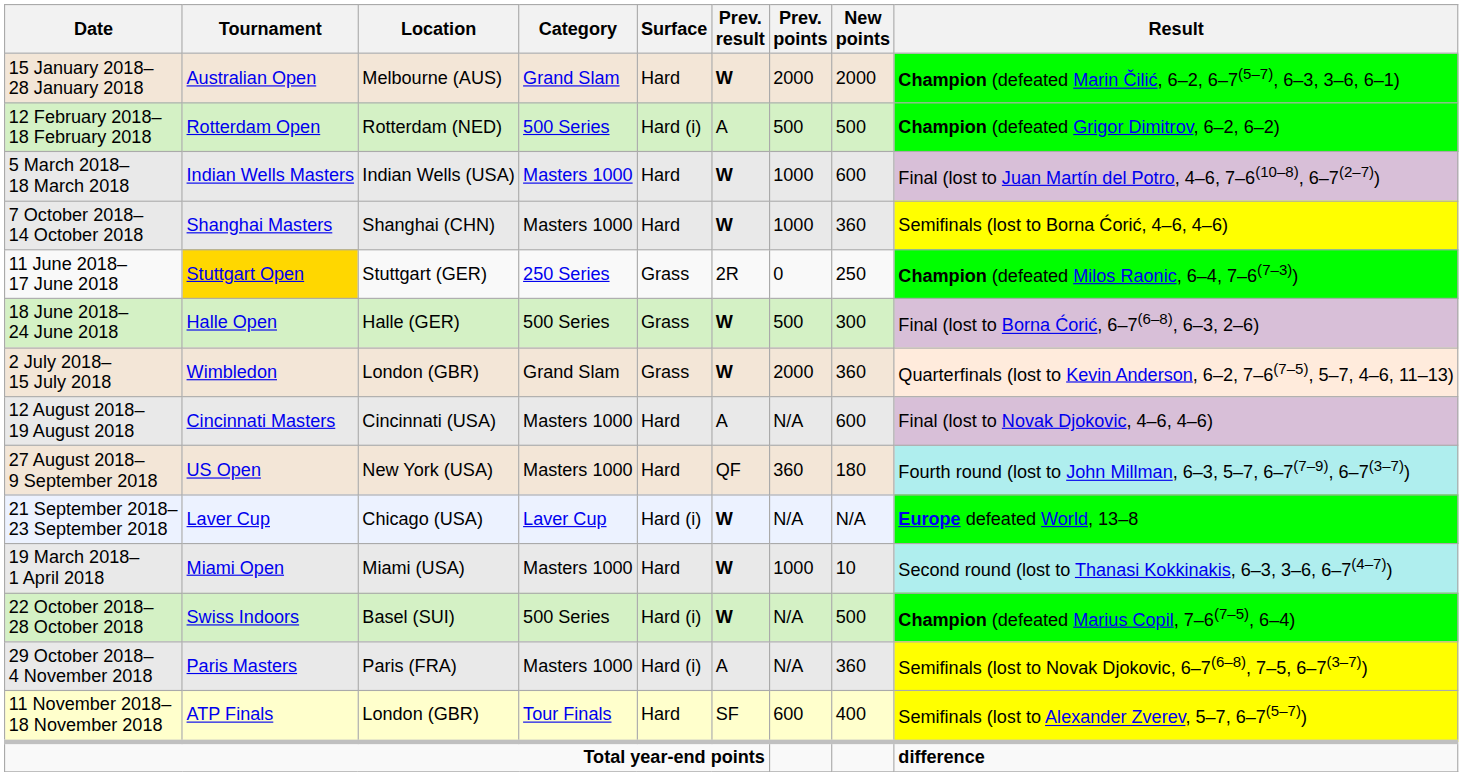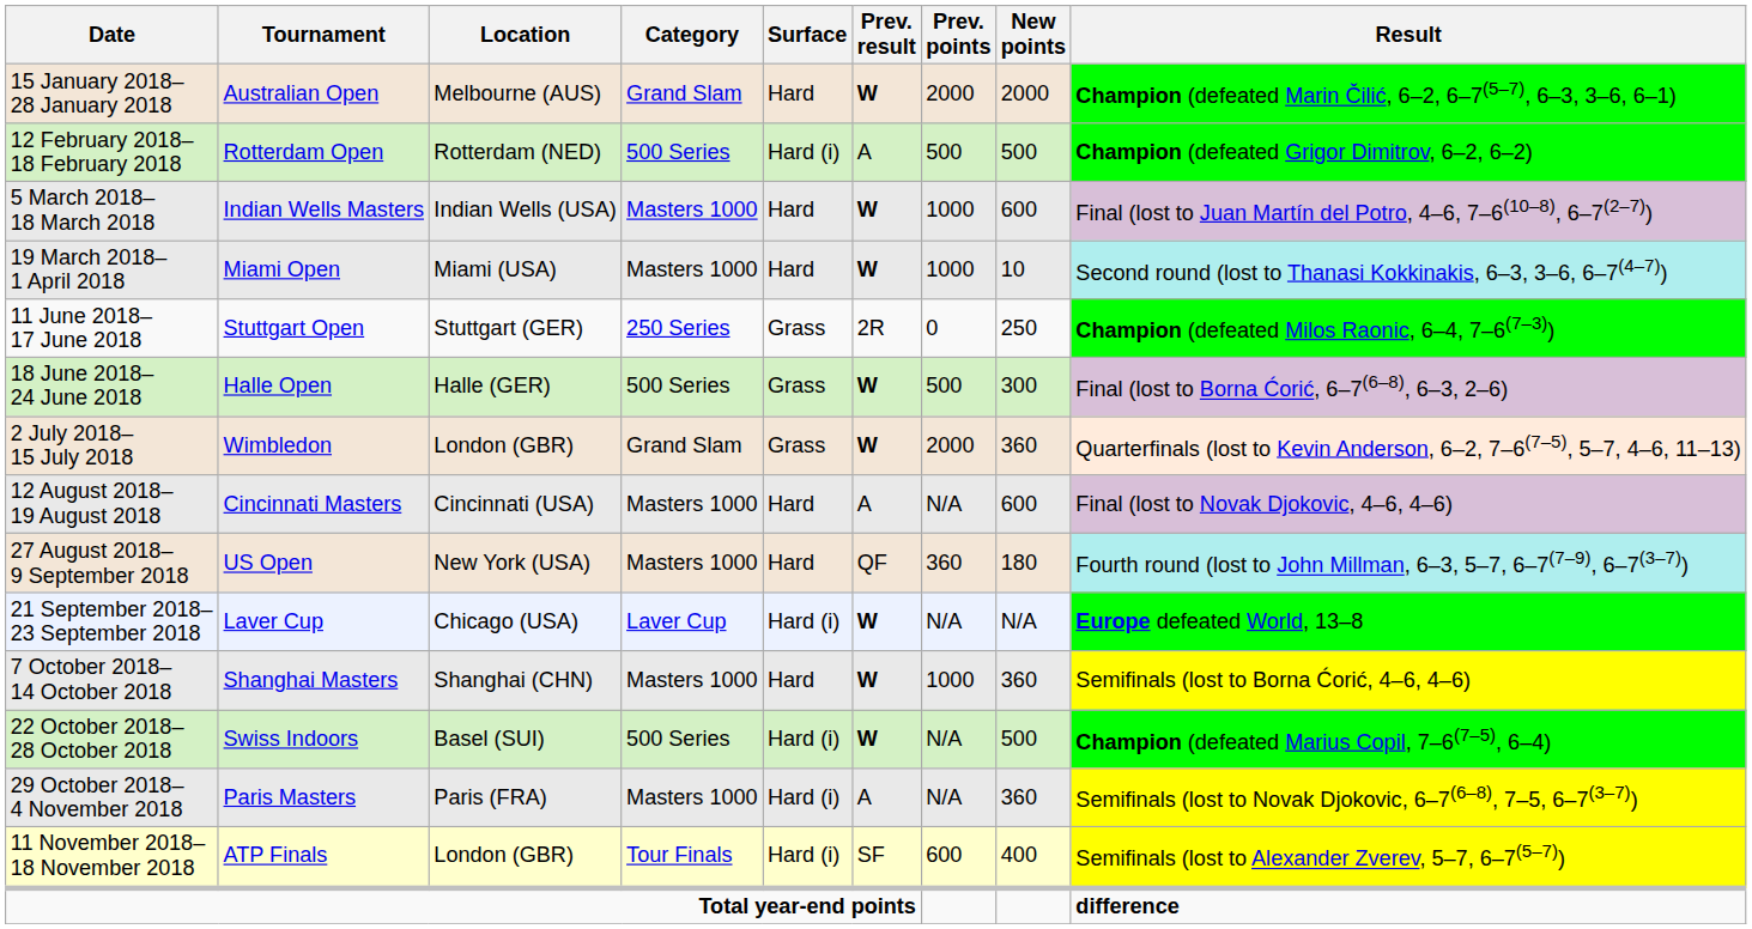rows swapped: 19 March 2018– 1 April 2018 <-> 7 October 2018– 14 October 2018
11 June 2018– 17 June 2018 | Tournament: gold background -> no background
11 November 2018– 18 November 2018 | Surface: Hard -> Hard (i)
